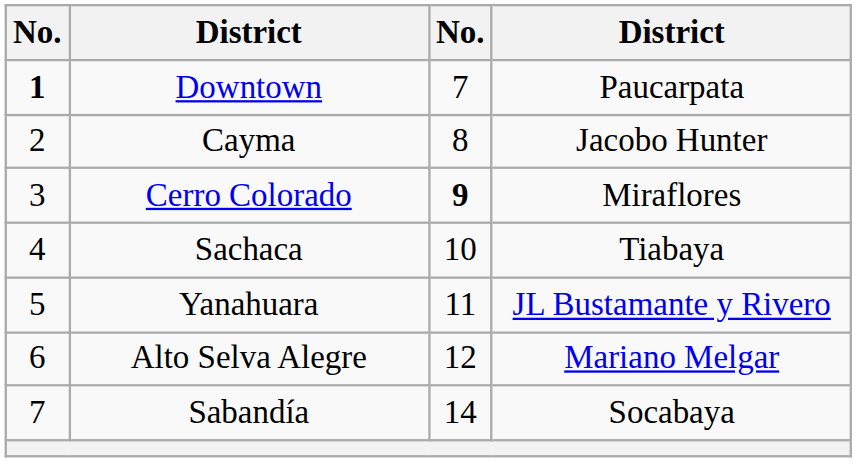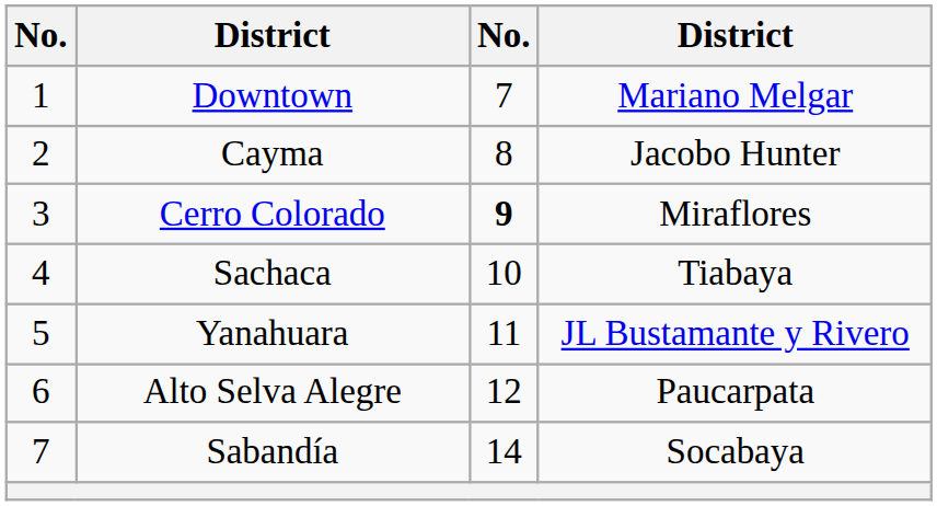Downtown | column 1: bold -> normal
Downtown | column 4: Paucarpata -> Mariano Melgar
Alto Selva Alegre | column 4: Mariano Melgar -> Paucarpata
